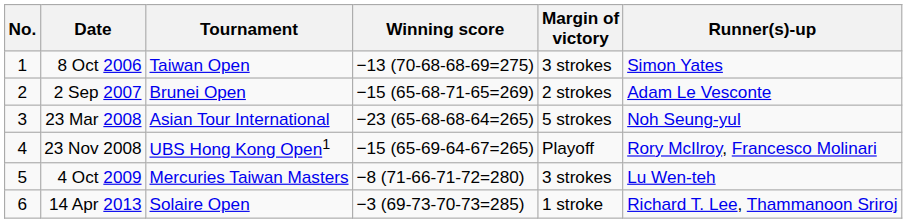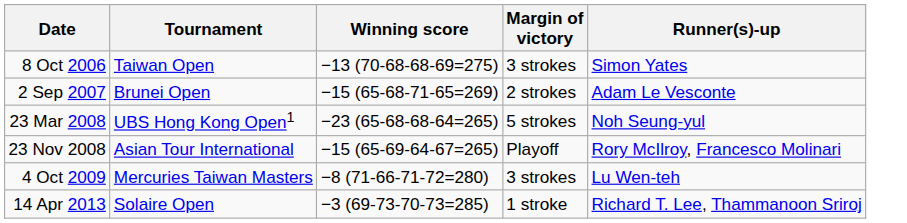- column: No. | 1 | 2 | 3 | 4 | 5 | 6
23 Mar 2008 | Tournament: Asian Tour International -> UBS Hong Kong Open1
23 Nov 2008 | Tournament: UBS Hong Kong Open1 -> Asian Tour International
